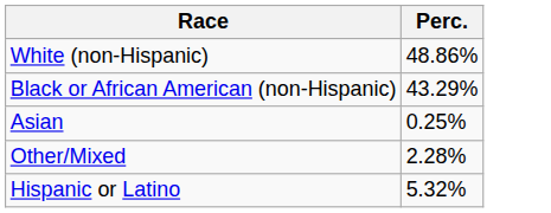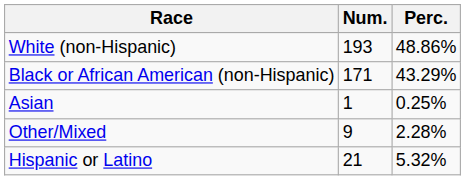+ column: Num. | 193 | 171 | 1 | 9 | 21
